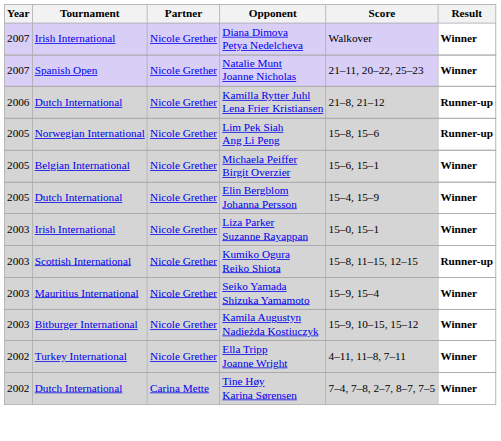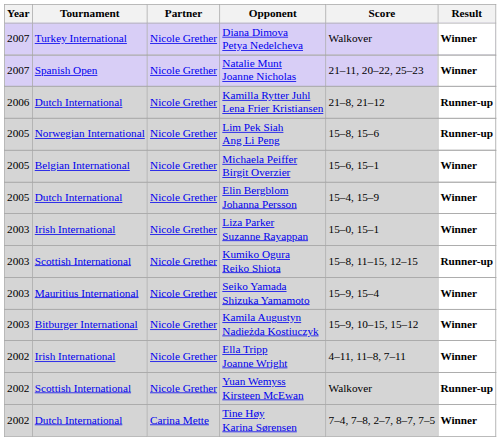Diana Dimova Petya Nedelcheva | Tournament: Irish International -> Turkey International
Ella Tripp Joanne Wright | Tournament: Turkey International -> Irish International
+ row: 2002 | Scottish International | Nicole Grether | Yuan Wemyss Kirsteen McEwan | Walkover | Runner-up
